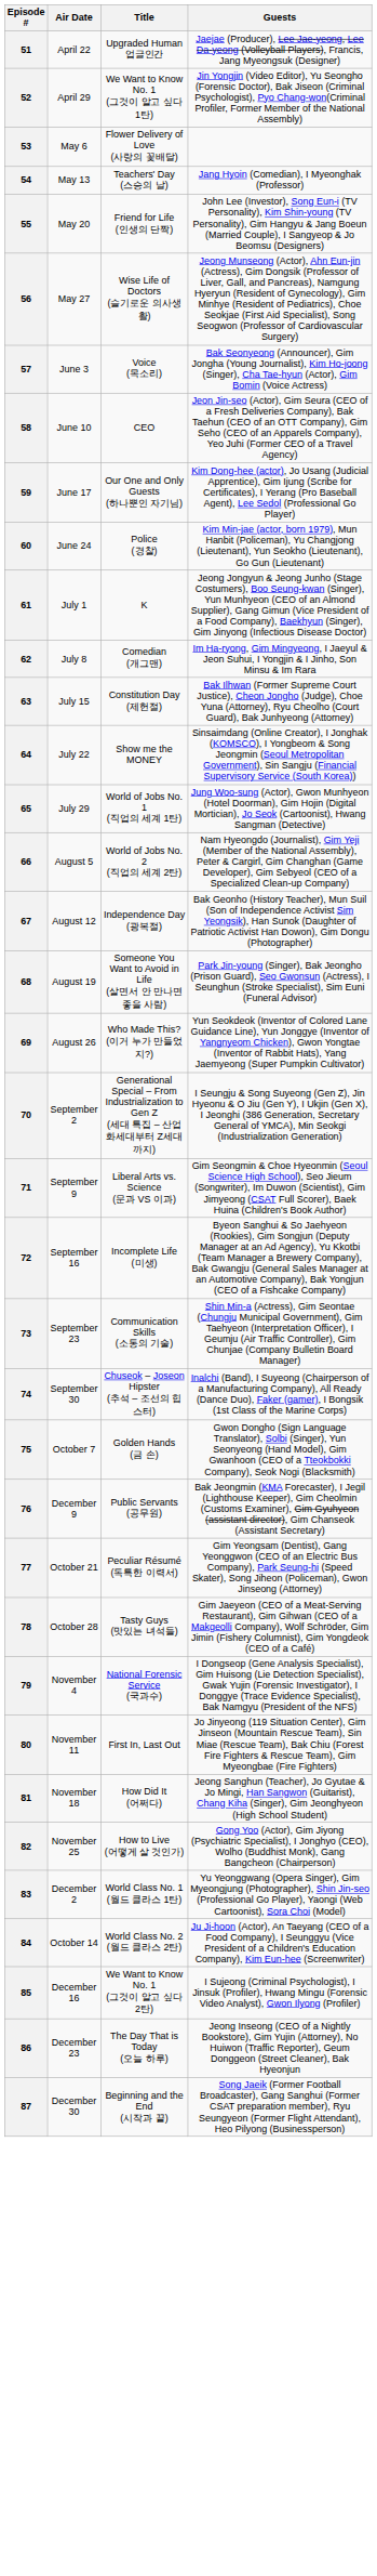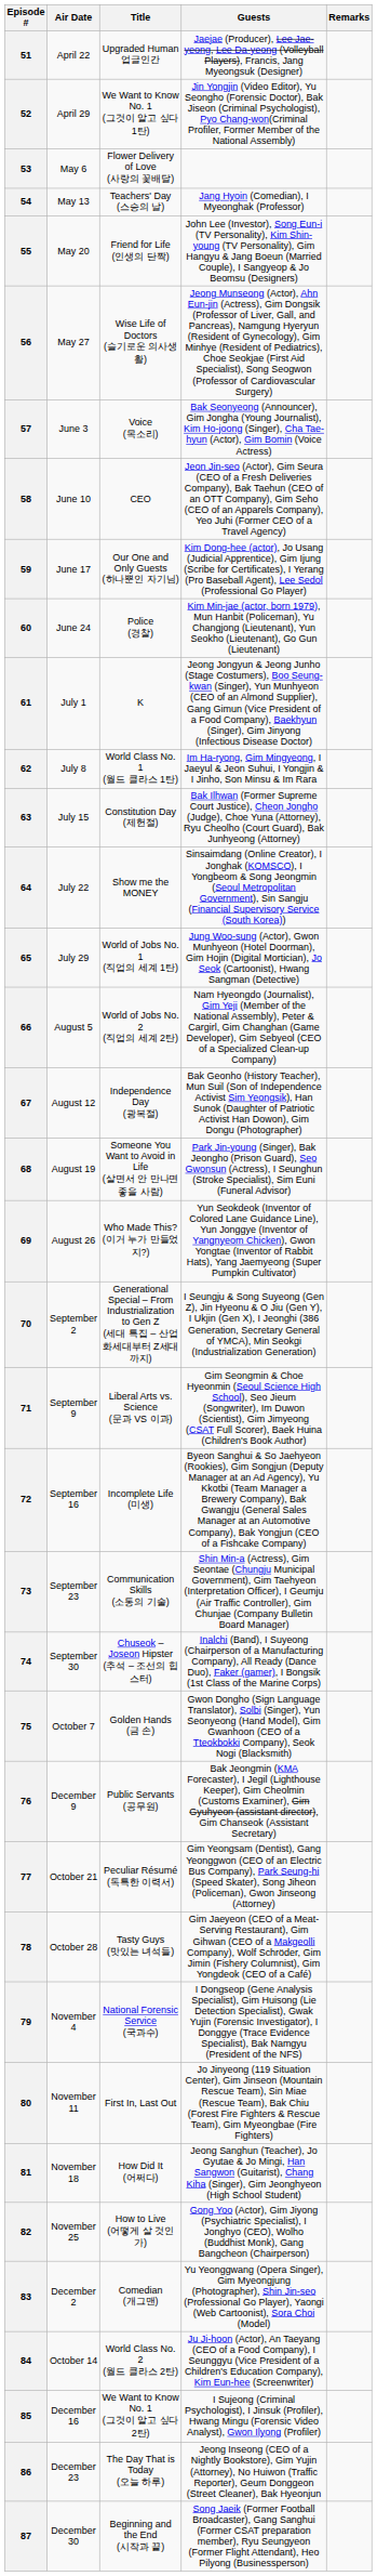+ column: Remarks
62 | Title: Comedian (개그맨) -> World Class No. 1 (월드 클라스 1탄)
83 | Title: World Class No. 1 (월드 클라스 1탄) -> Comedian (개그맨)
